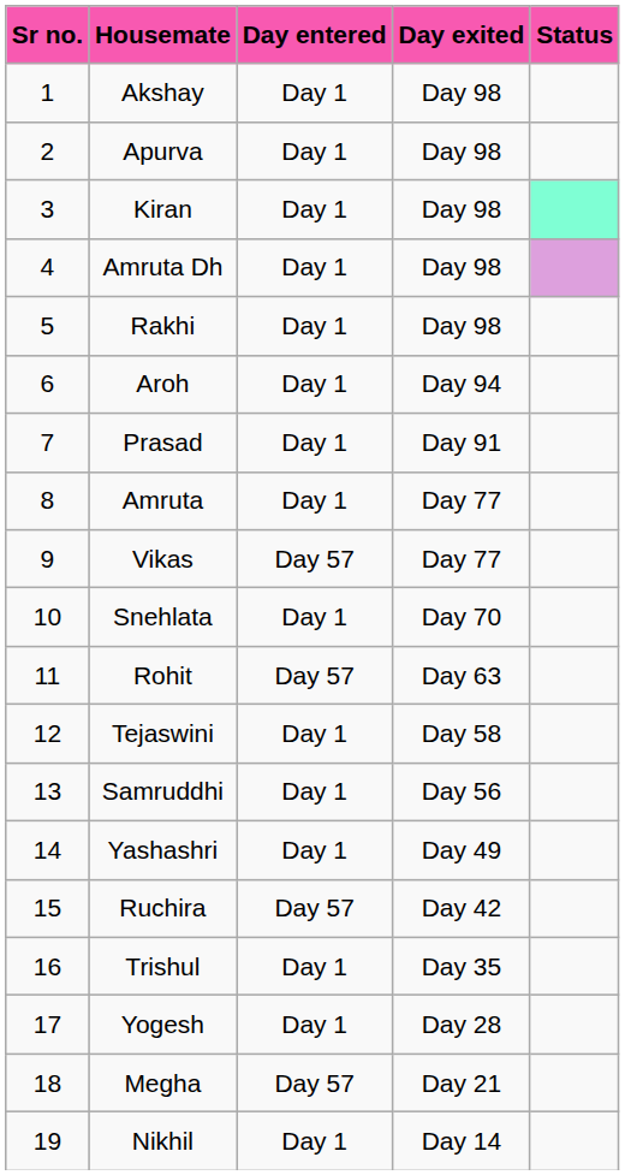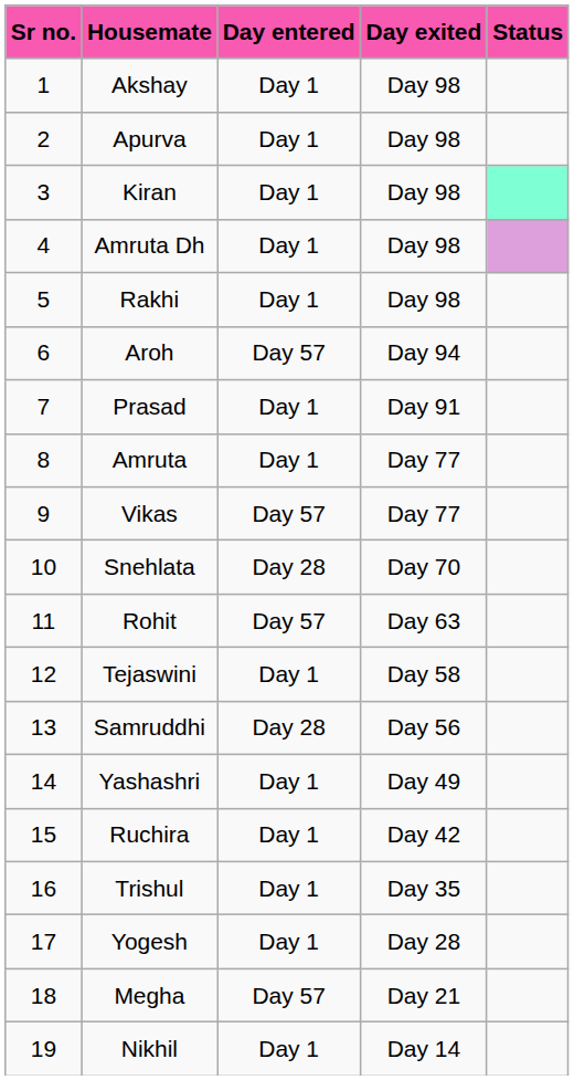Aroh | Day entered: Day 1 -> Day 57
Snehlata | Day entered: Day 1 -> Day 28
Samruddhi | Day entered: Day 1 -> Day 28
Ruchira | Day entered: Day 57 -> Day 1
